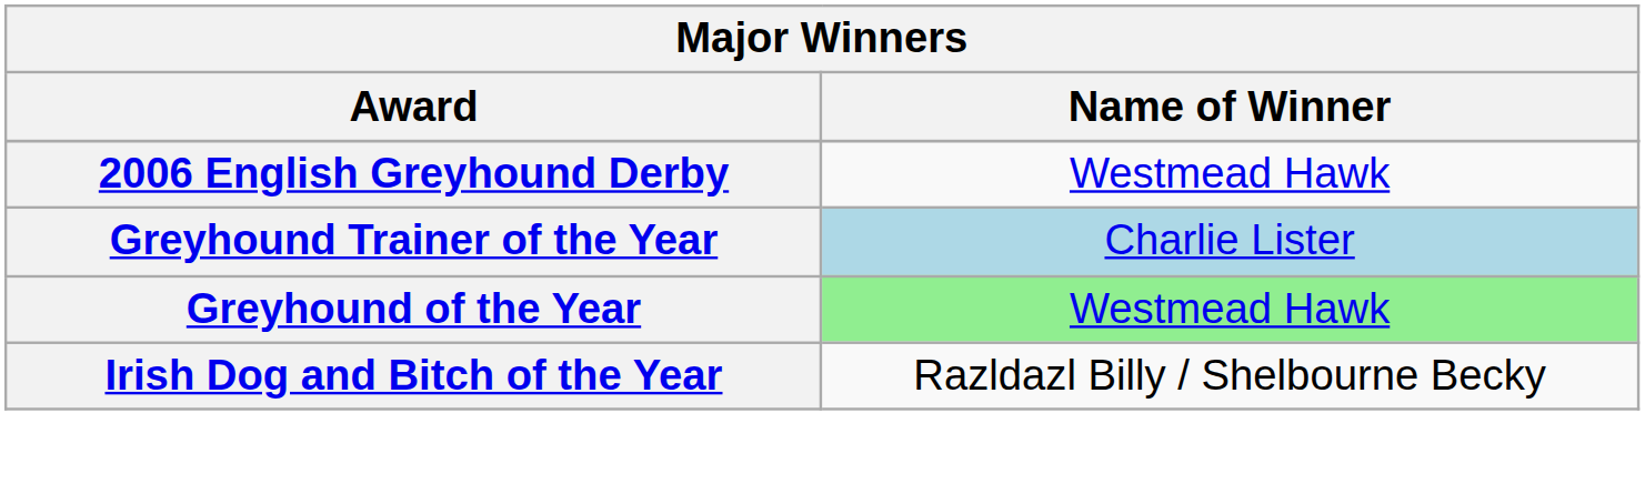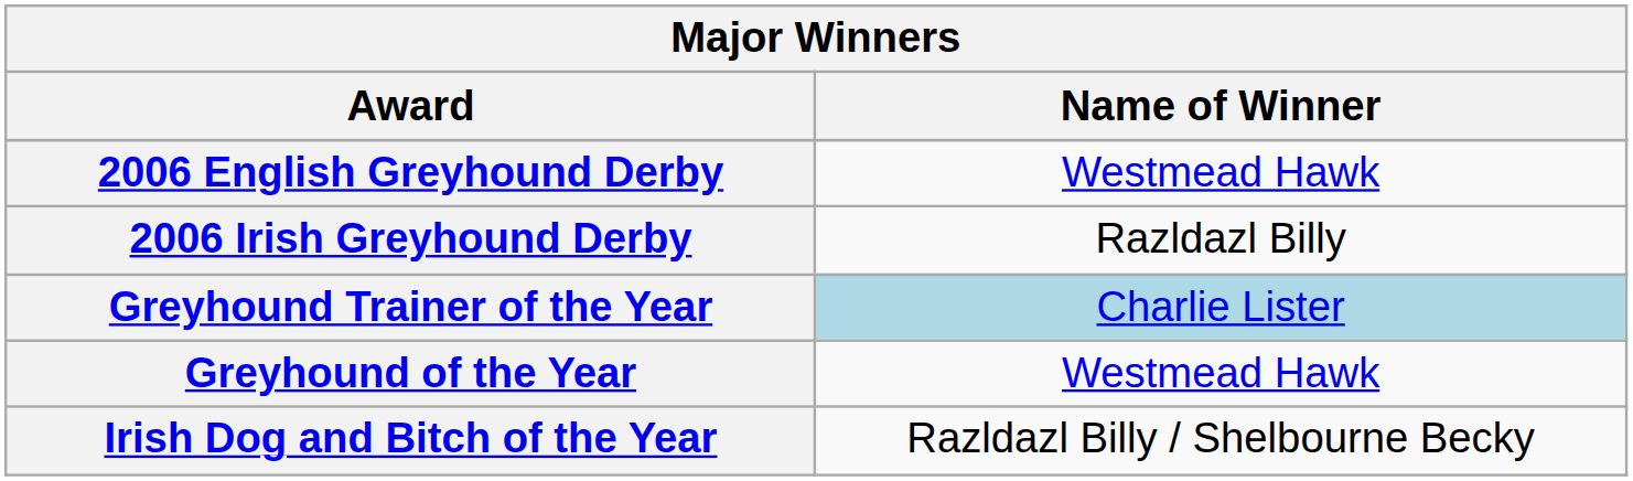+ row: 2006 Irish Greyhound Derby | Razldazl Billy
Greyhound of the Year | Name of Winner: lightgreen background -> no background
